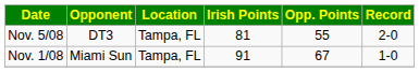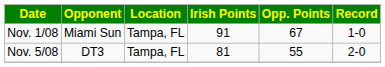rows swapped: Nov. 1/08 <-> Nov. 5/08
